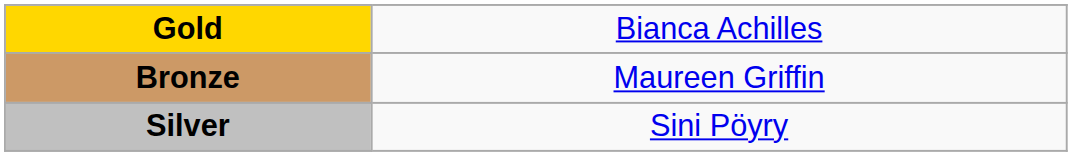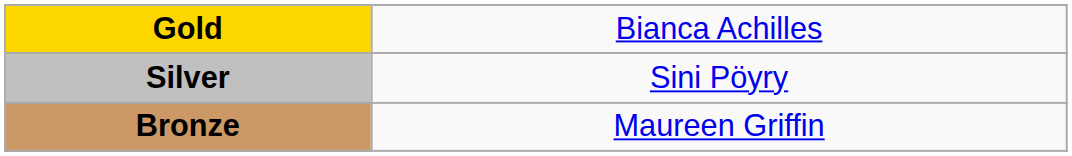rows swapped: Silver <-> Bronze
